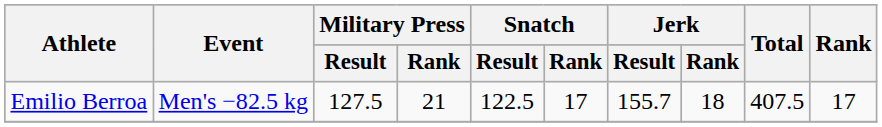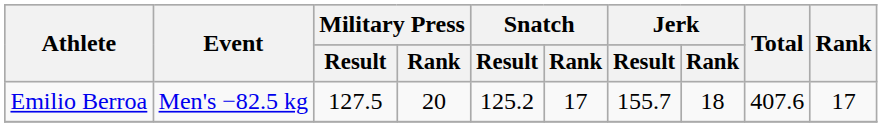Emilio Berroa | Military Press / Rank: 21 -> 20
Emilio Berroa | Snatch / Result: 122.5 -> 125.2
Emilio Berroa | Total: 407.5 -> 407.6
